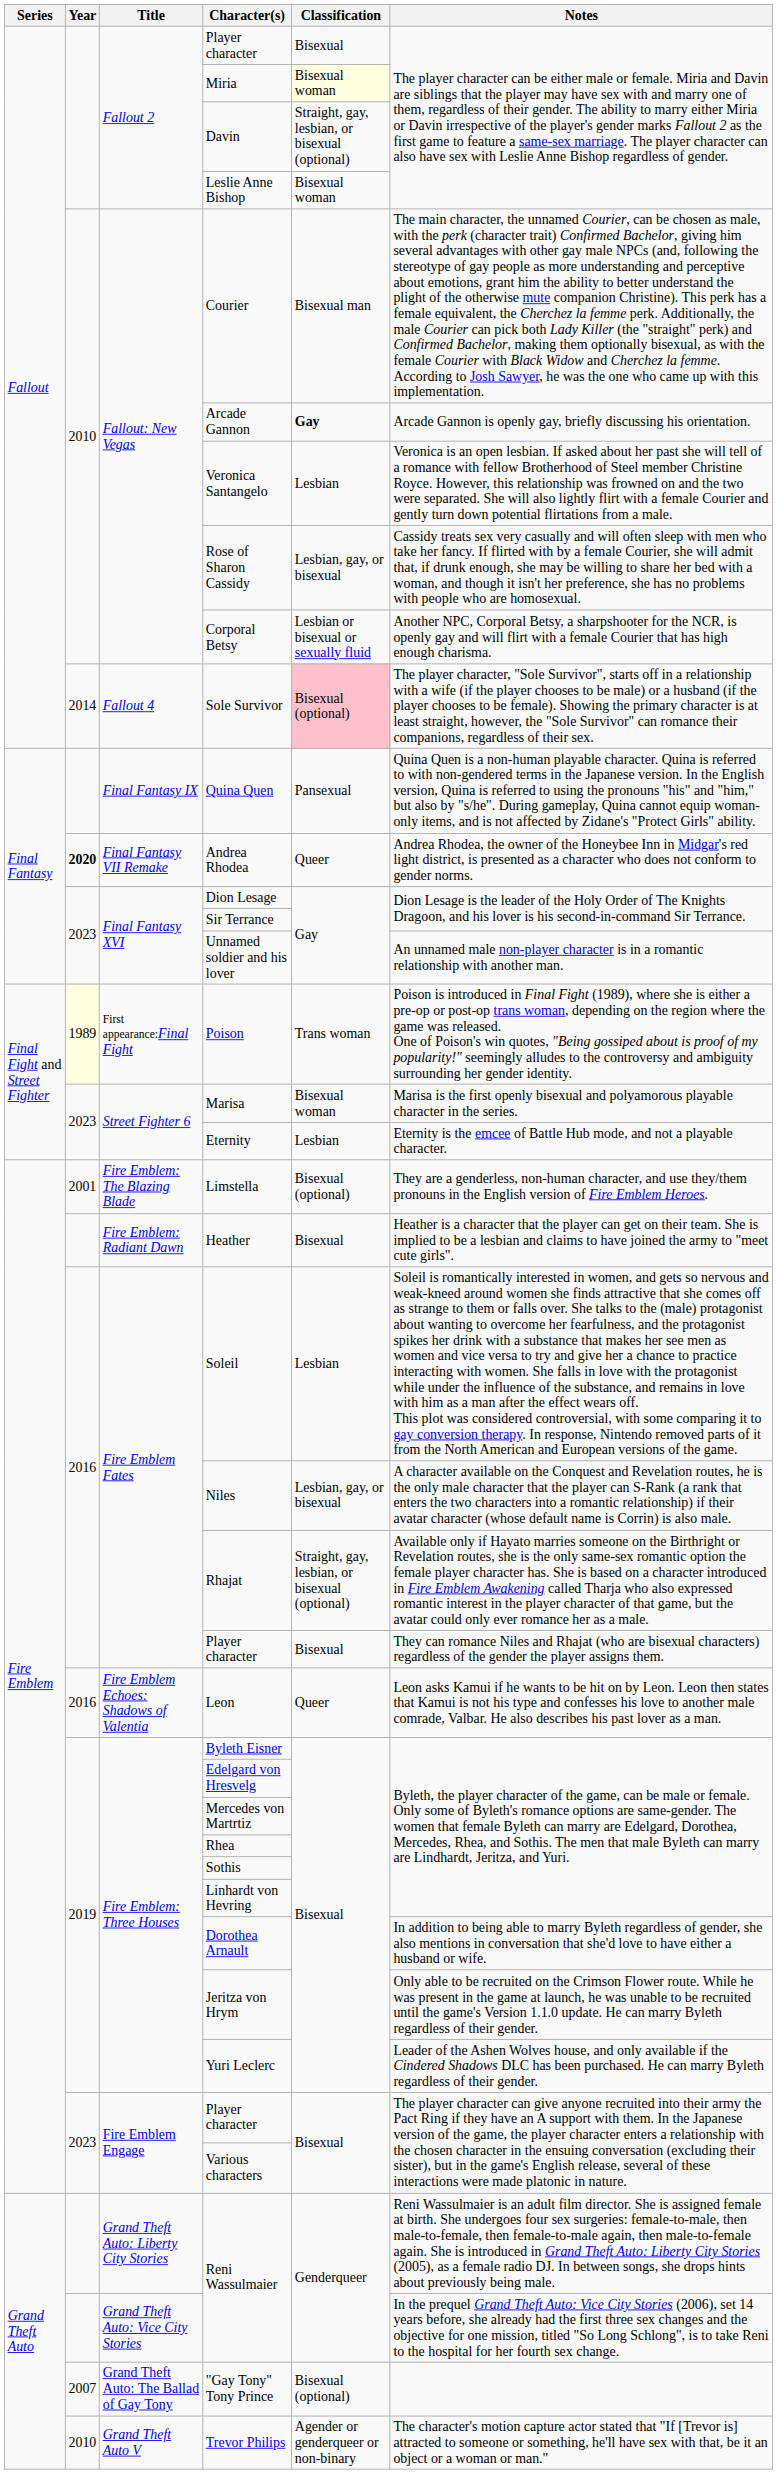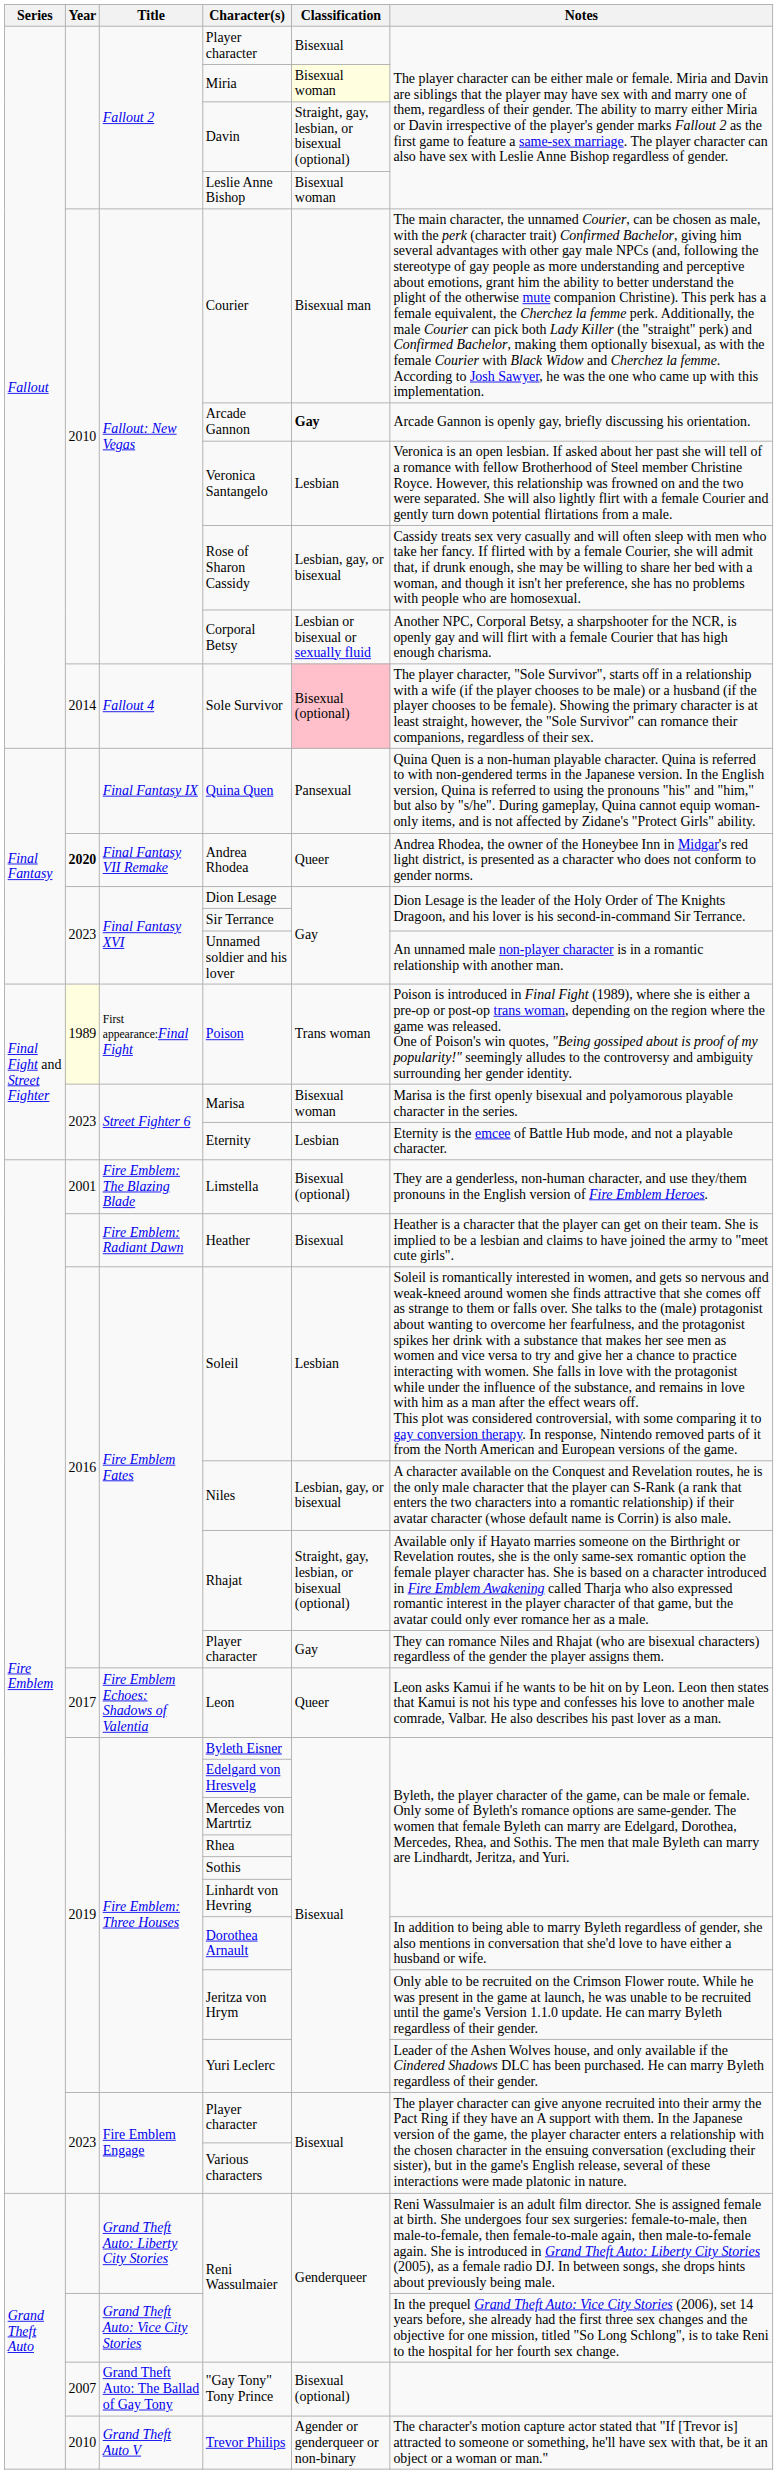Fire Emblem Fates / Player character | Classification: Bisexual -> Gay
Leon | Year: 2016 -> 2017
